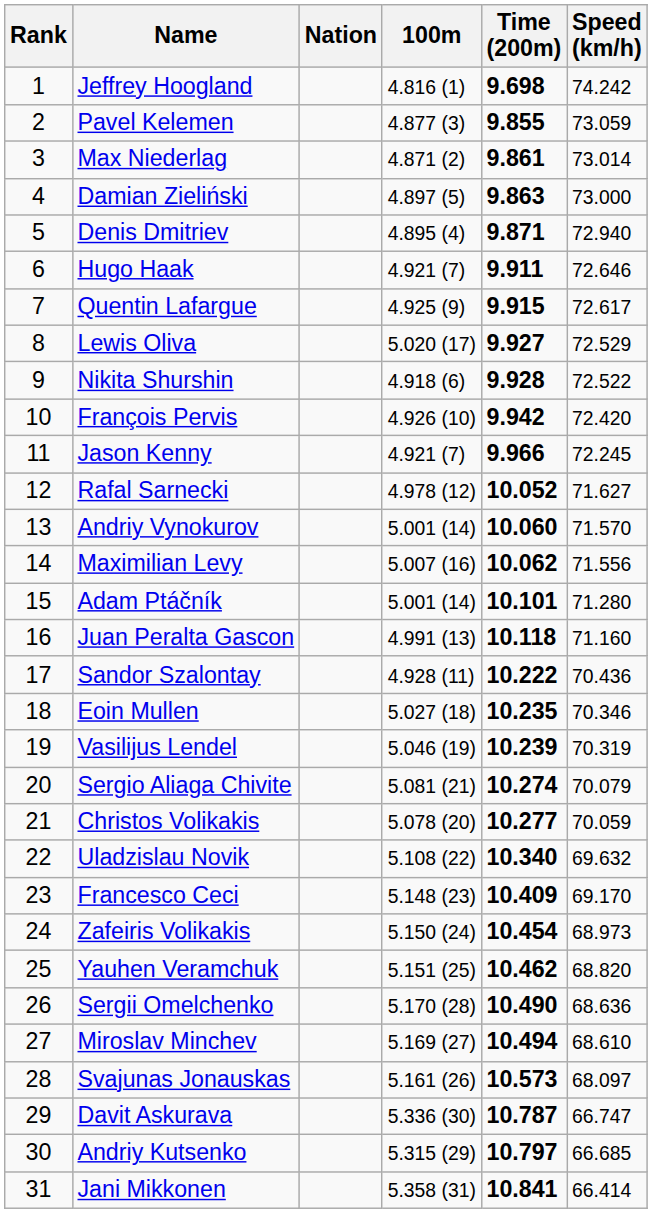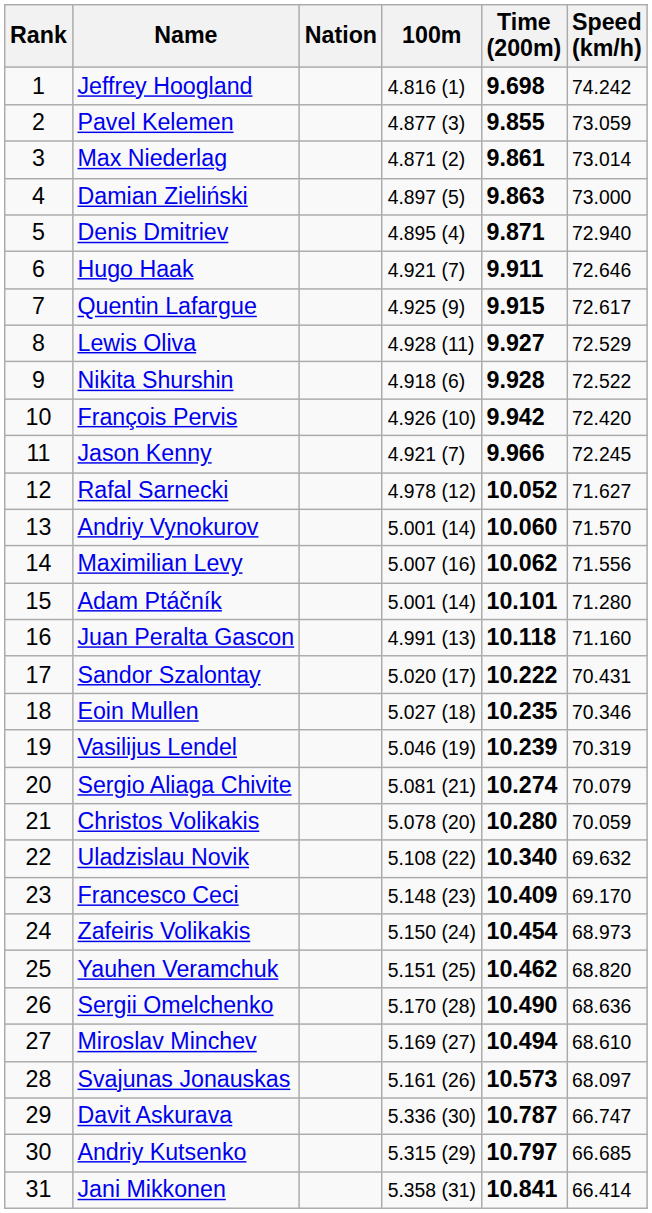Lewis Oliva | 100m: 5.020 (17) -> 4.928 (11)
Sandor Szalontay | 100m: 4.928 (11) -> 5.020 (17)
Sandor Szalontay | Speed (km/h): 70.436 -> 70.431
Christos Volikakis | Time (200m): 10.277 -> 10.280
